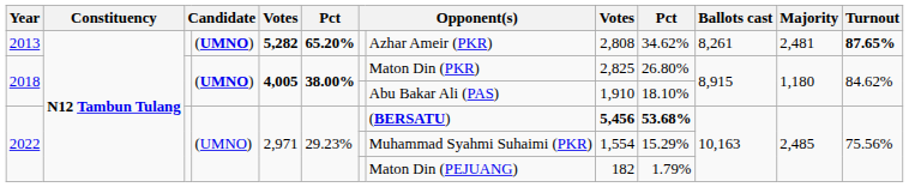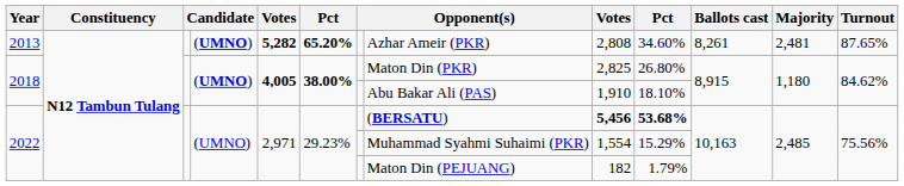2013 | column 10: 34.62% -> 34.60%
2013 | Turnout: bold -> normal
